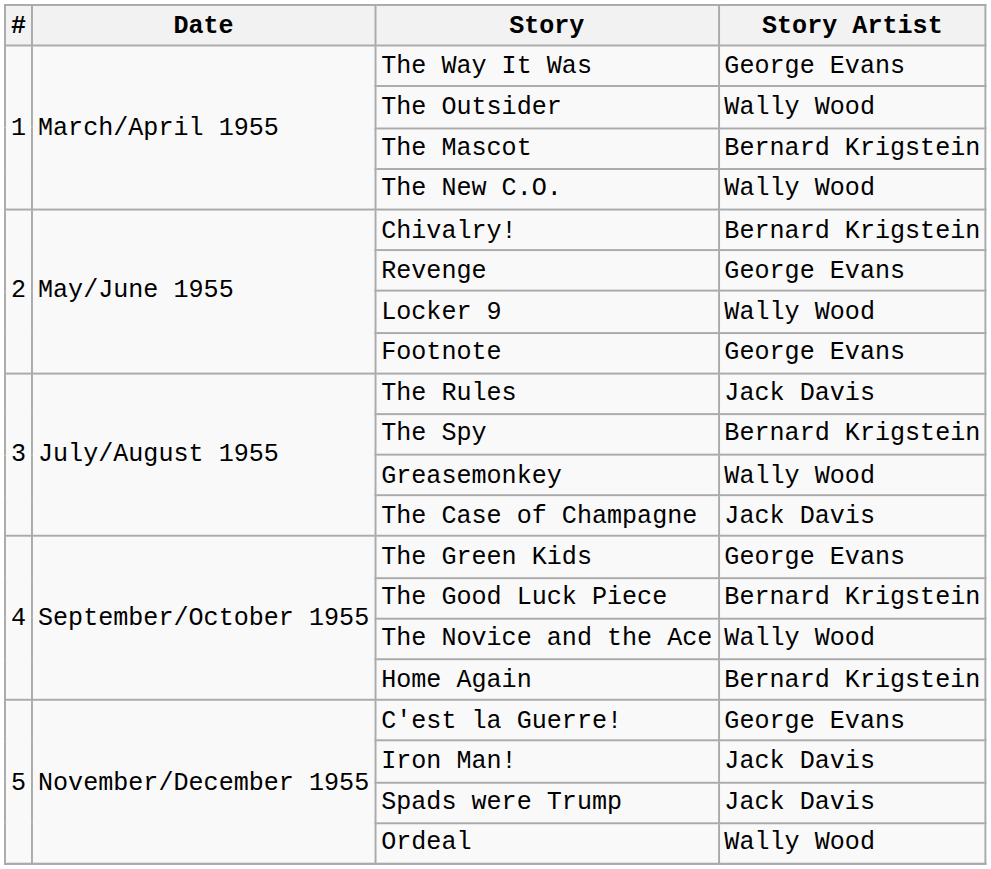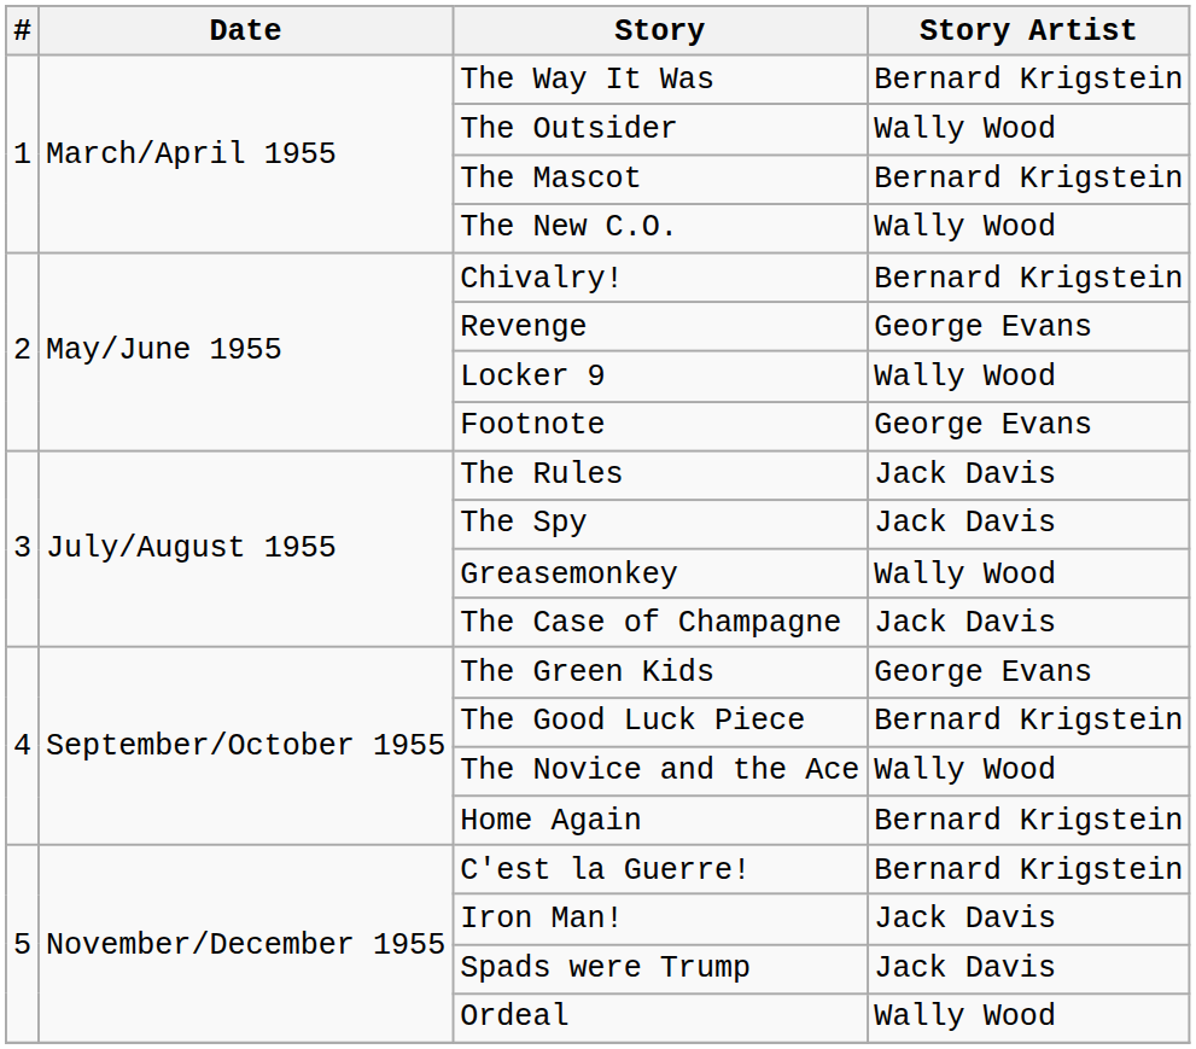The Way It Was | Story Artist: George Evans -> Bernard Krigstein
The Spy | Story Artist: Bernard Krigstein -> Jack Davis
C'est la Guerre! | Story Artist: George Evans -> Bernard Krigstein
